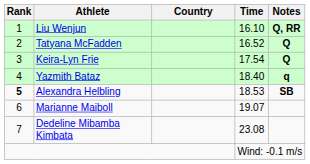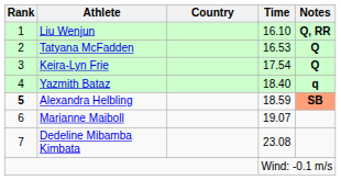Tatyana McFadden | Time: 16.52 -> 16.53
Alexandra Helbling | Time: 18.53 -> 18.59
Alexandra Helbling | Notes: no background -> lightsalmon background
